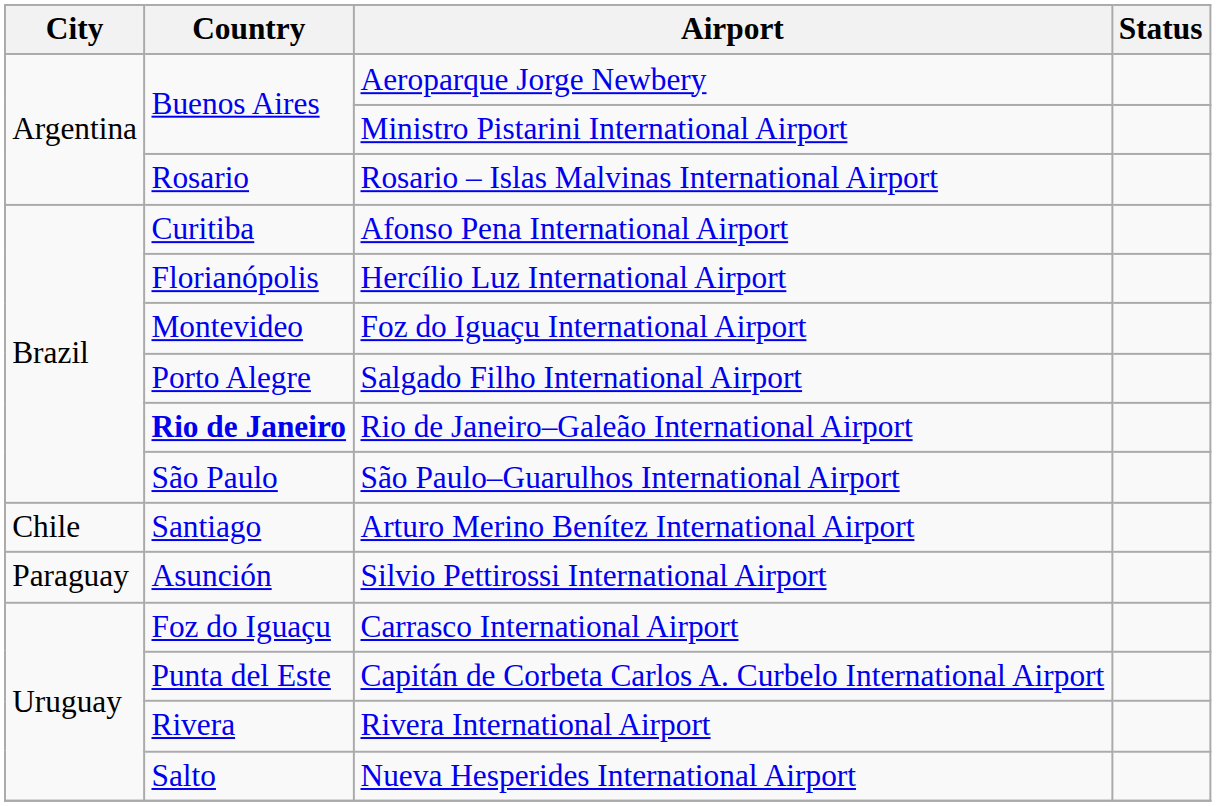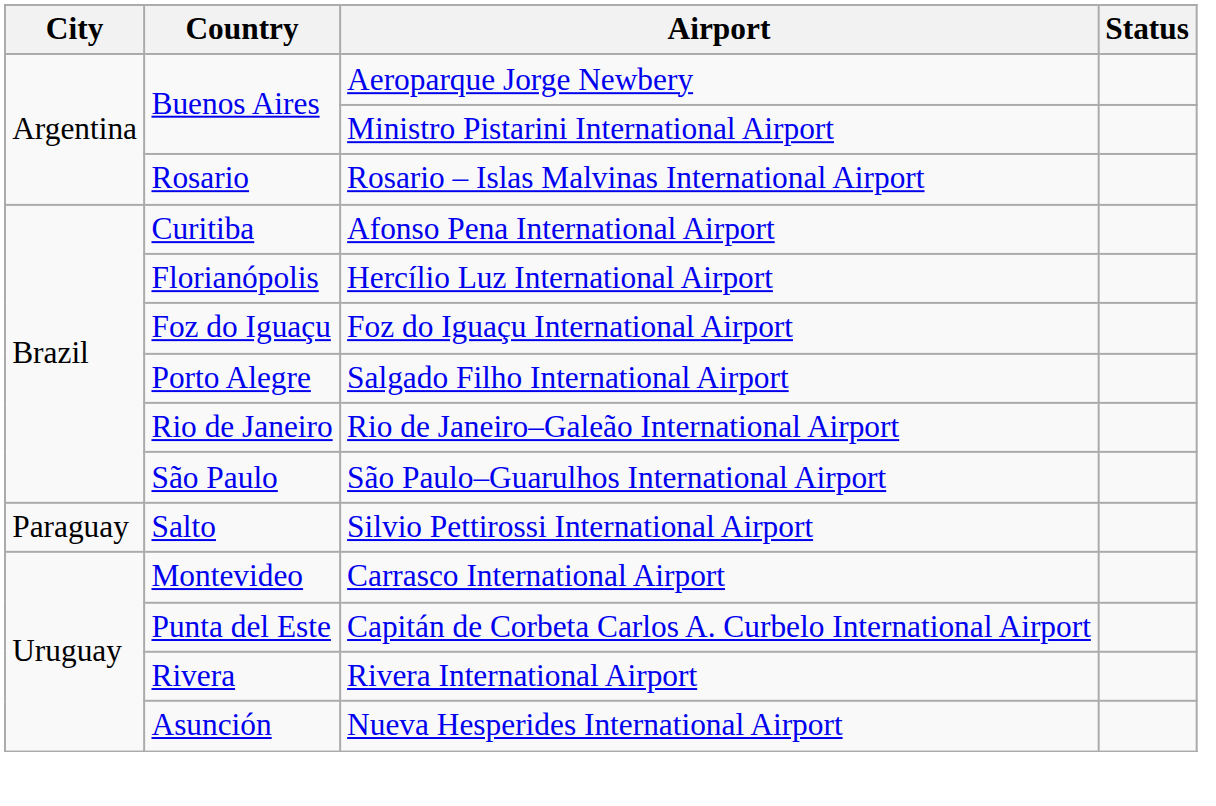Foz do Iguaçu International Airport | Country: Montevideo -> Foz do Iguaçu
Rio de Janeiro–Galeão International Airport | Country: bold -> normal
- row: Chile | Santiago | Arturo Merino Benítez International Airport
Silvio Pettirossi International Airport | Country: Asunción -> Salto
Carrasco International Airport | Country: Foz do Iguaçu -> Montevideo
Nueva Hesperides International Airport | Country: Salto -> Asunción
